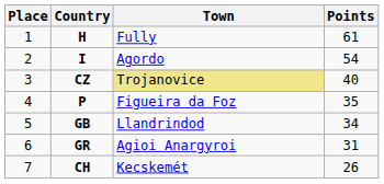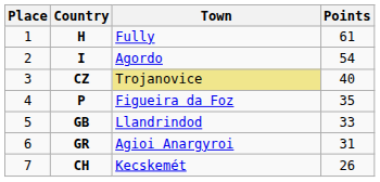GB | Points: 34 -> 33
